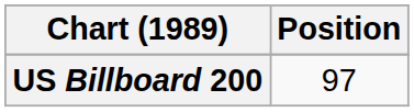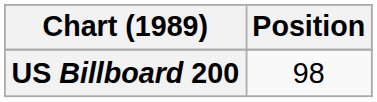US Billboard 200 | Position: 97 -> 98
